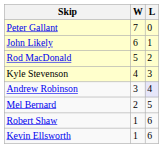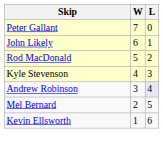- row: Robert Shaw | 1 | 6
